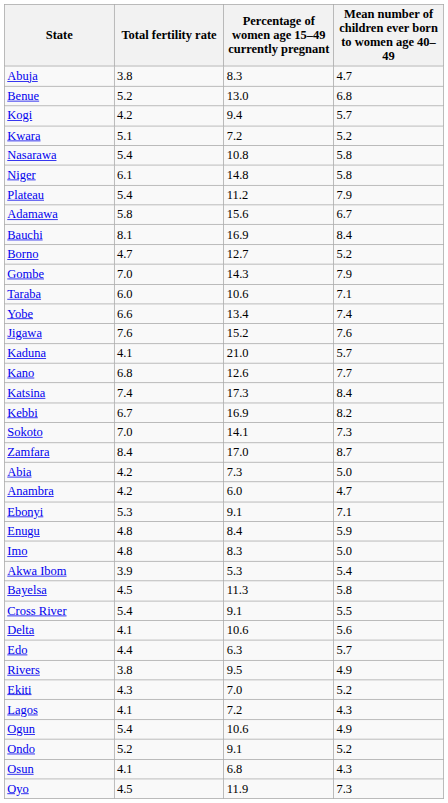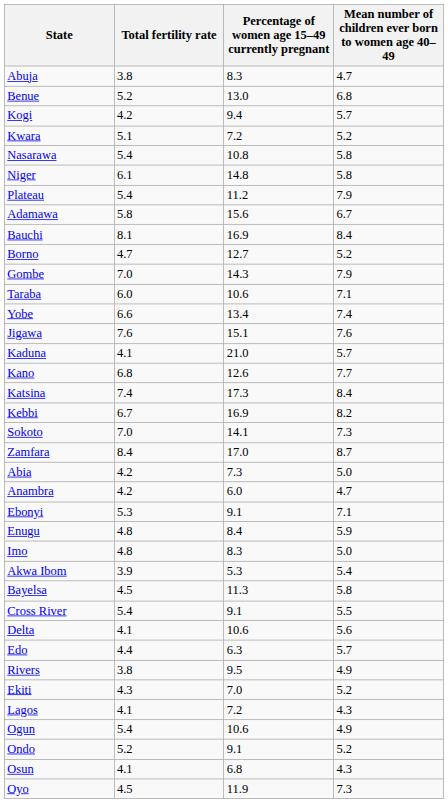Jigawa | Percentage of women age 15–49 currently pregnant: 15.2 -> 15.1
